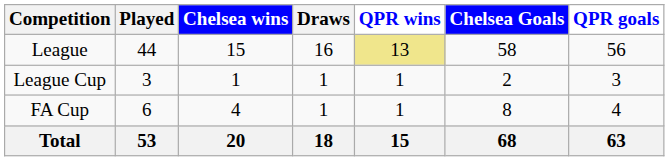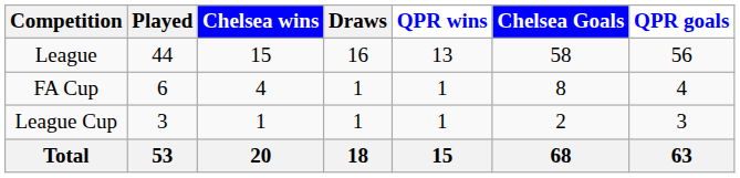League | QPR wins: khaki background -> no background
rows swapped: FA Cup <-> League Cup
